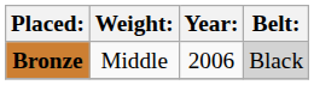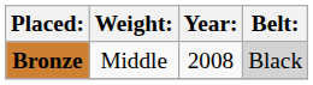Bronze | Year:: 2006 -> 2008
